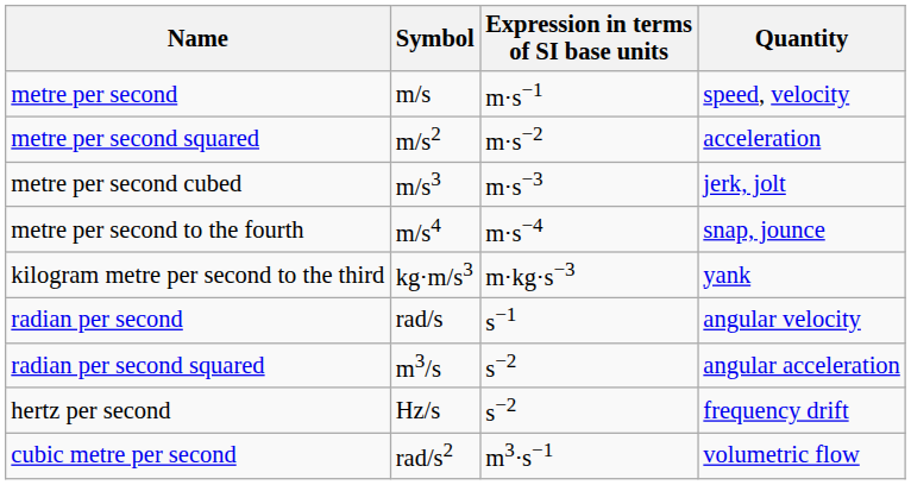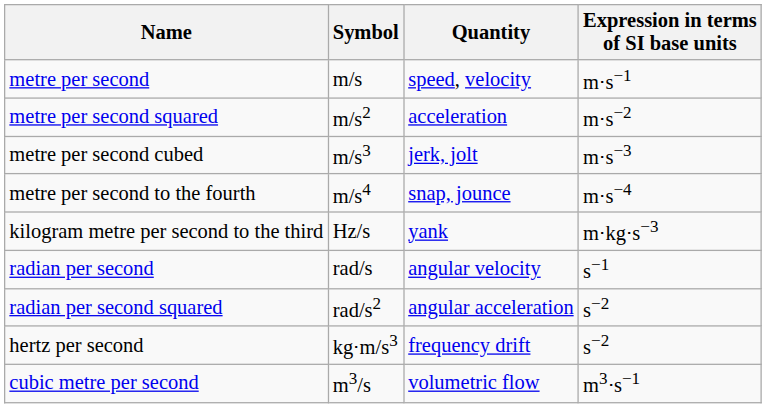columns swapped: Quantity <-> Expression in terms of SI base units
kilogram metre per second to the third | Symbol: kg⋅m/s3 -> Hz/s
radian per second squared | Symbol: m3/s -> rad/s2
hertz per second | Symbol: Hz/s -> kg⋅m/s3
cubic metre per second | Symbol: rad/s2 -> m3/s
